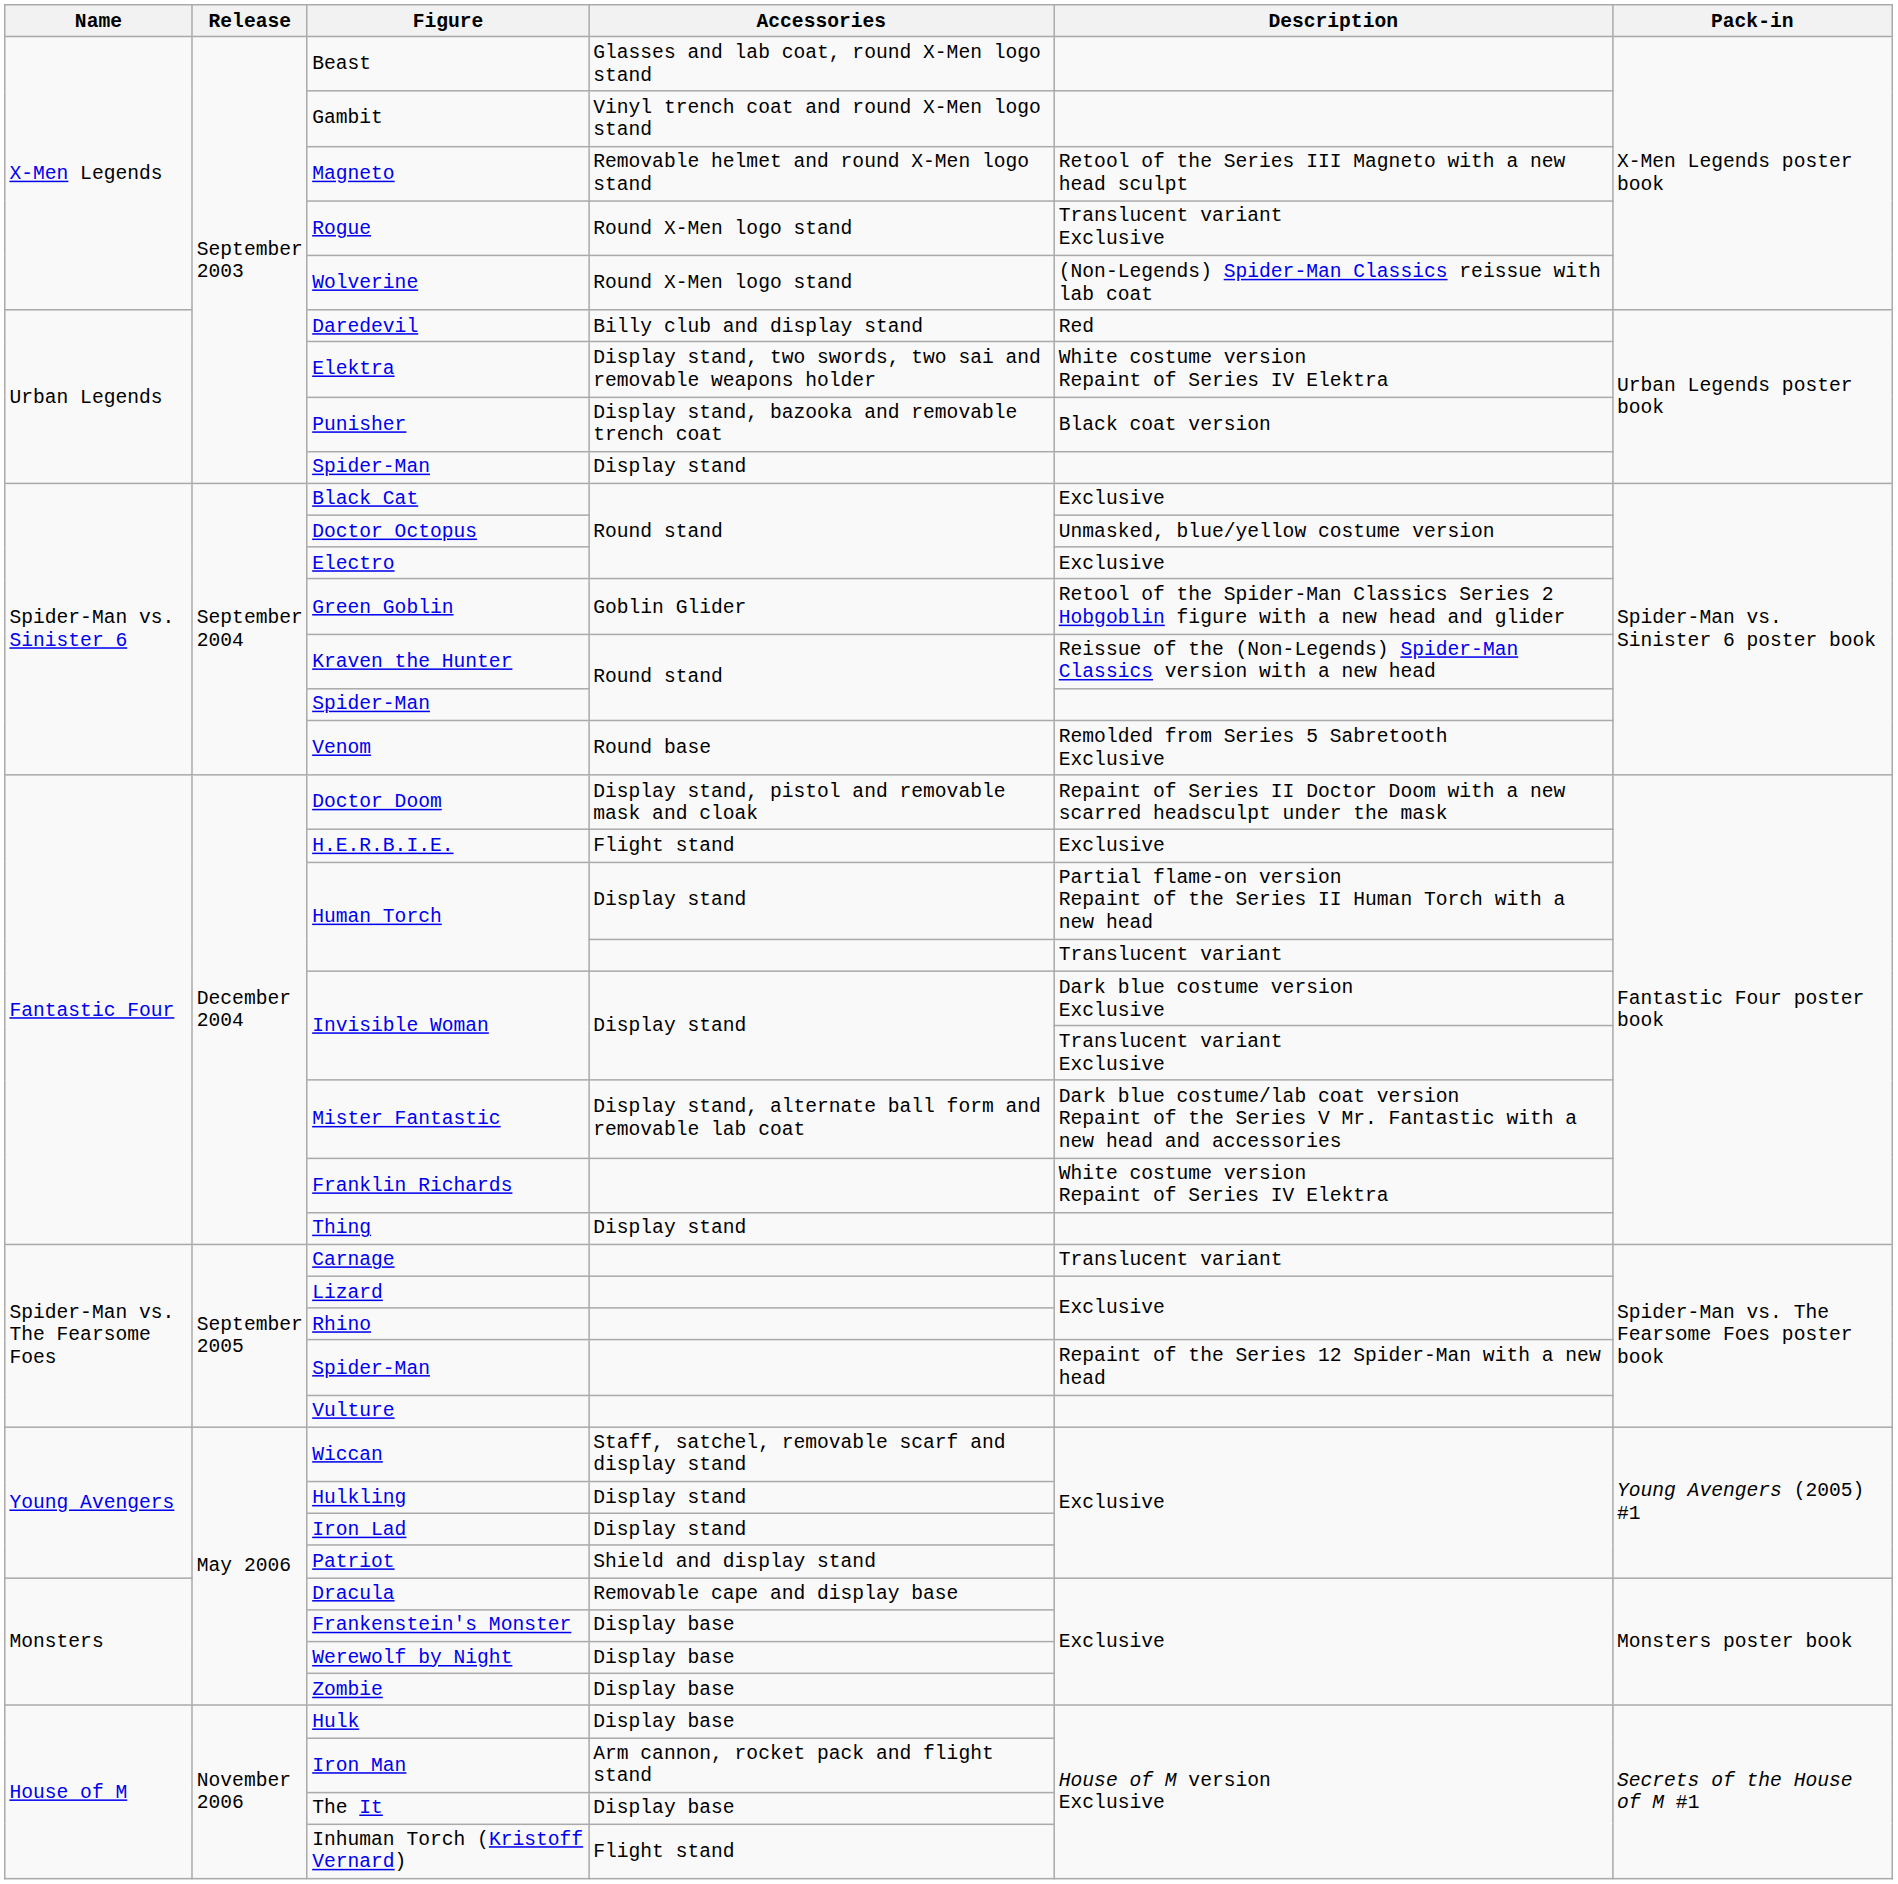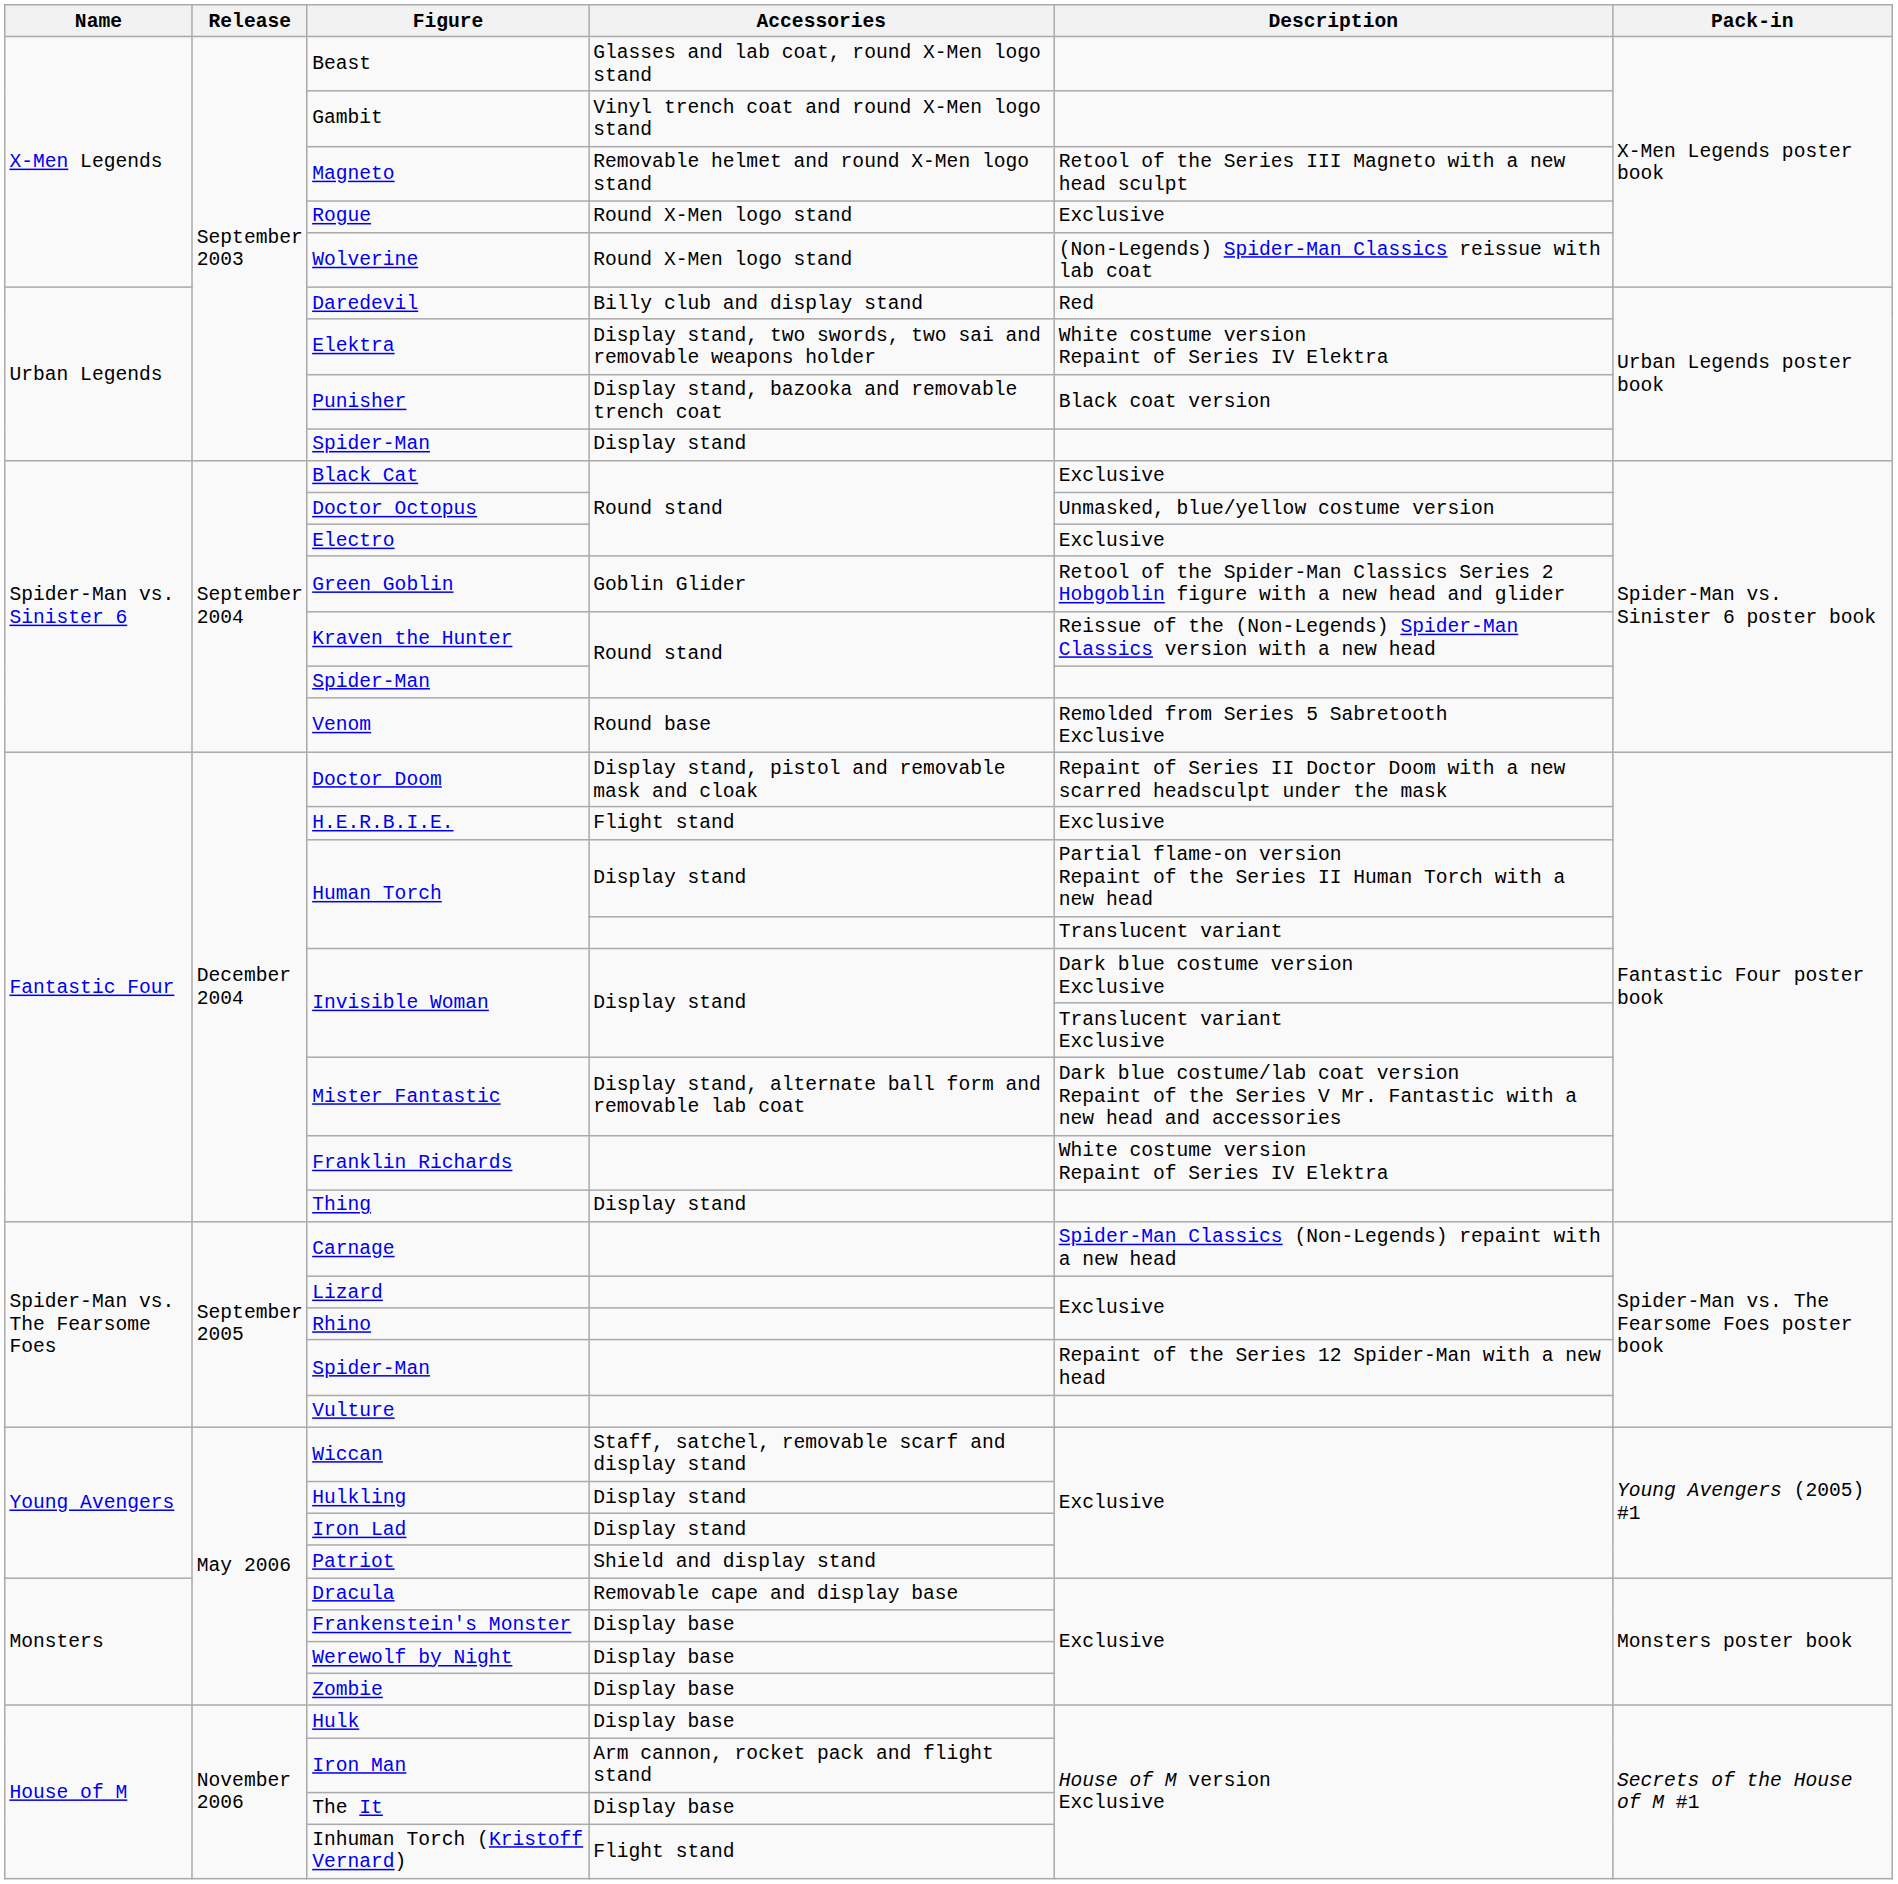Rogue | Description: Translucent variant Exclusive -> Exclusive
Carnage | Description: Translucent variant -> Spider-Man Classics (Non-Legends) repaint with a new head
